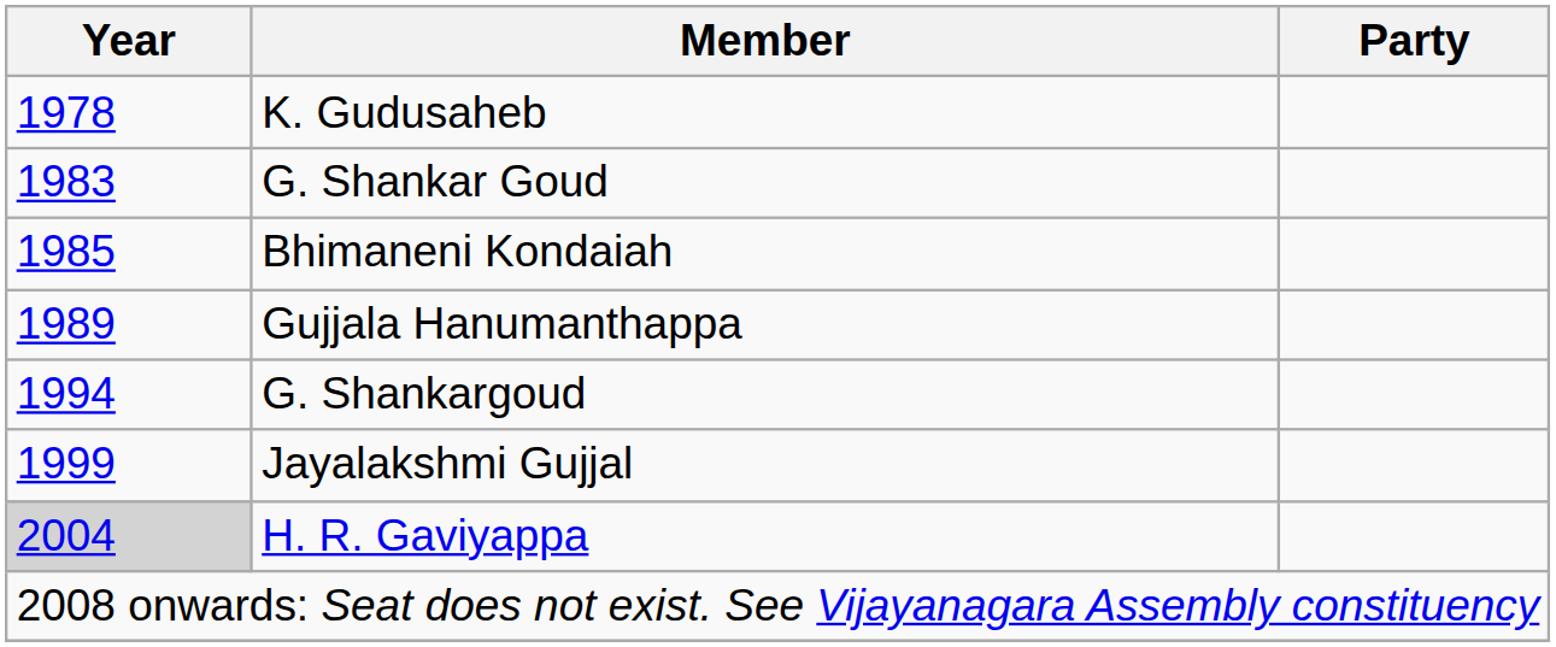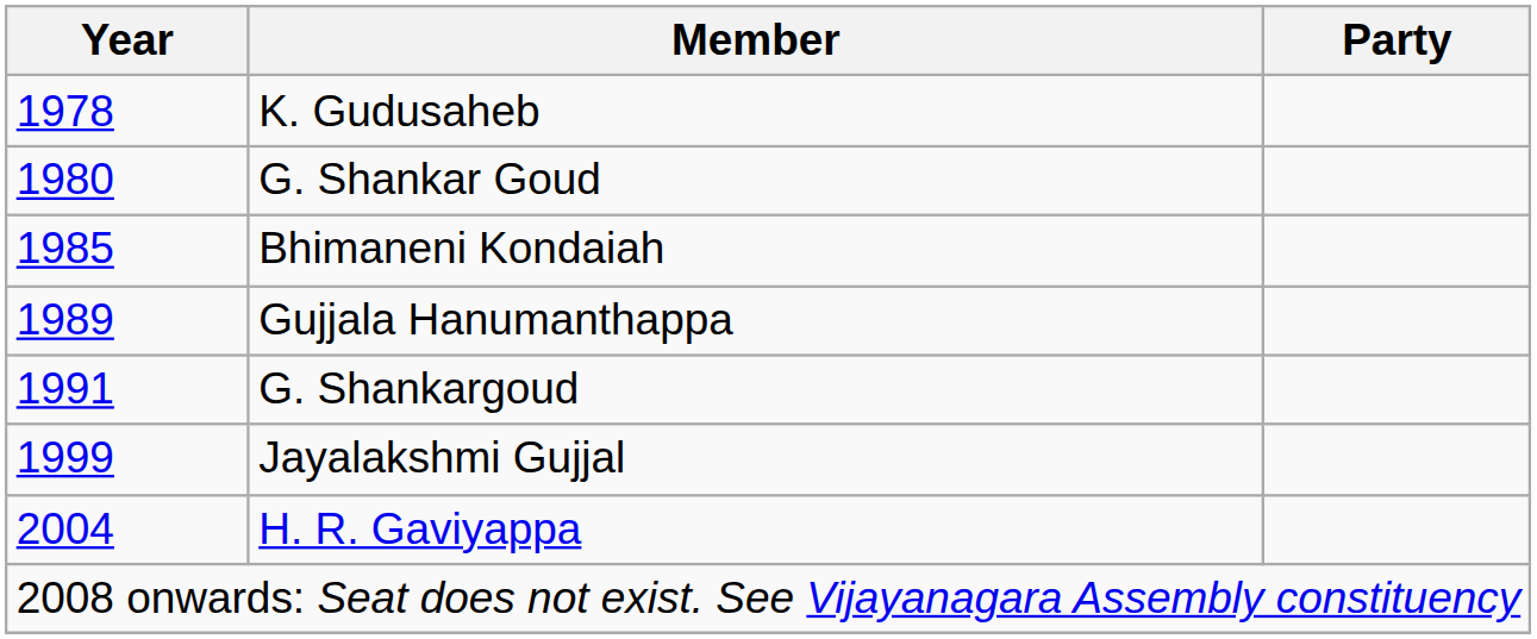G. Shankar Goud | Year: 1983 -> 1980
G. Shankargoud | Year: 1994 -> 1991
H. R. Gaviyappa | Year: lightgrey background -> no background
